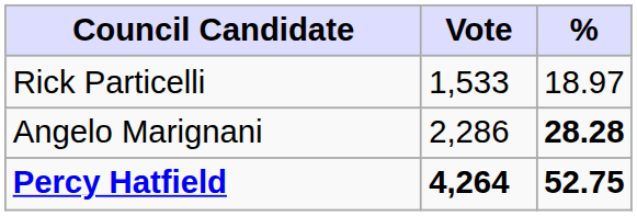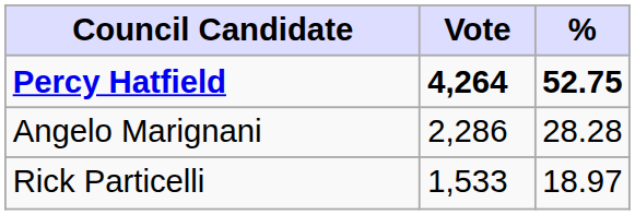rows swapped: Percy Hatfield <-> Rick Particelli
Angelo Marignani | %: bold -> normal
